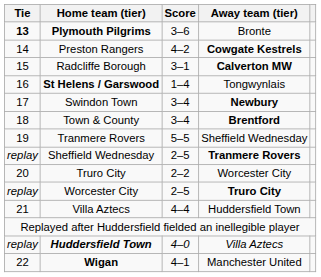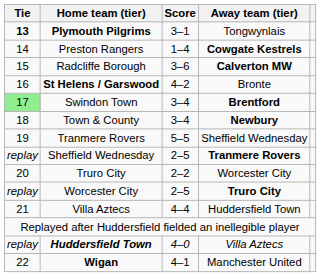Plymouth Pilgrims | Score: 3–6 -> 3–1
Plymouth Pilgrims | Away team (tier): Bronte -> Tongwynlais
Preston Rangers | Score: 4–2 -> 1–4
Radcliffe Borough | Score: 3–1 -> 3–6
St Helens / Garswood | Score: 1–4 -> 4–2
St Helens / Garswood | Away team (tier): Tongwynlais -> Bronte
Swindon Town | Tie: no background -> lightgreen background
Swindon Town | Away team (tier): Newbury -> Brentford
Town & County | Away team (tier): Brentford -> Newbury
